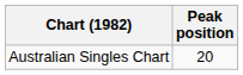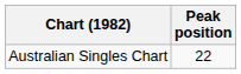Australian Singles Chart | Peak position: 20 -> 22
